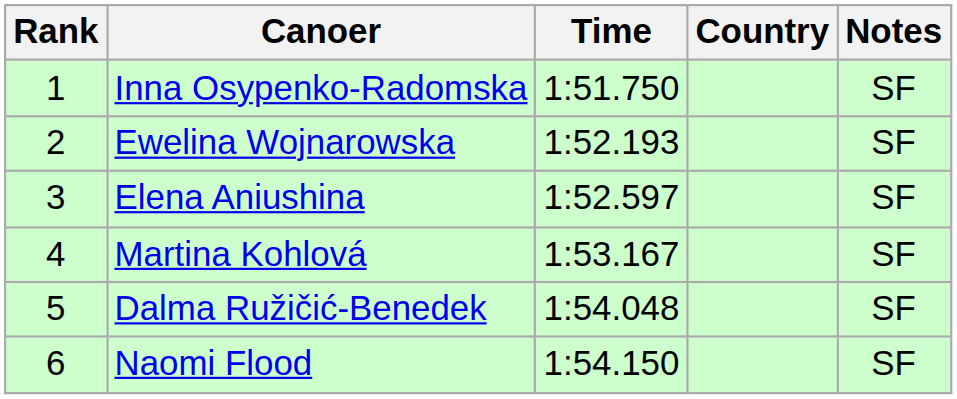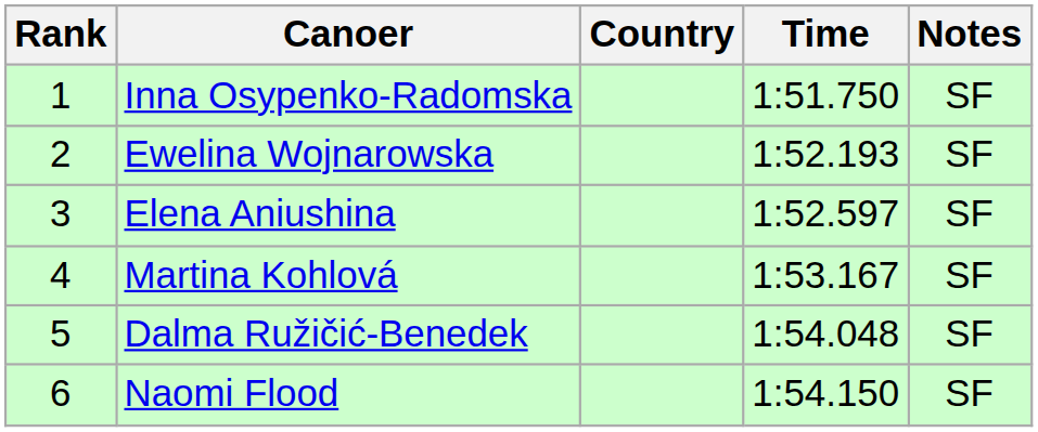columns swapped: Country <-> Time
